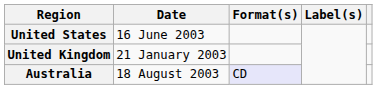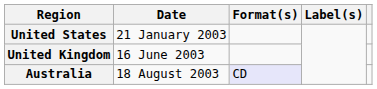United States | Date: 16 June 2003 -> 21 January 2003
United Kingdom | Date: 21 January 2003 -> 16 June 2003
